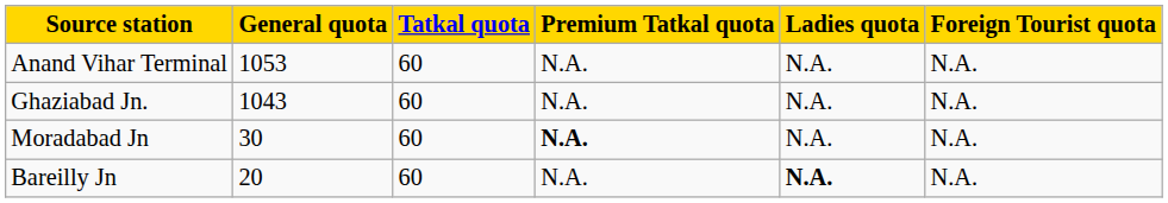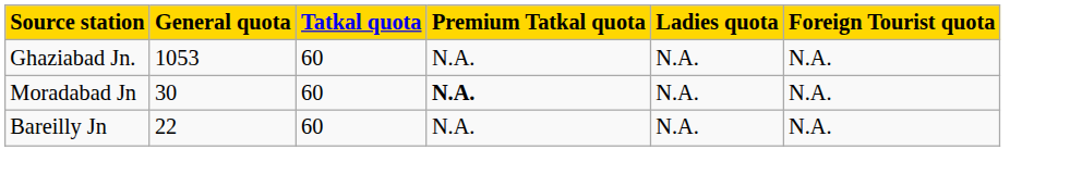- row: Anand Vihar Terminal | 1053 | 60 | N.A. | N.A. | N.A.
Ghaziabad Jn. | General quota: 1043 -> 1053
Bareilly Jn | General quota: 20 -> 22
Bareilly Jn | Ladies quota: bold -> normal
